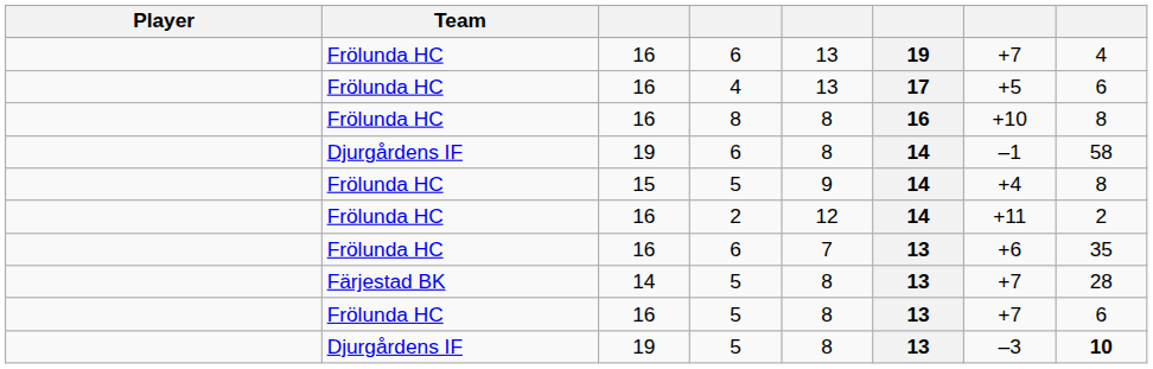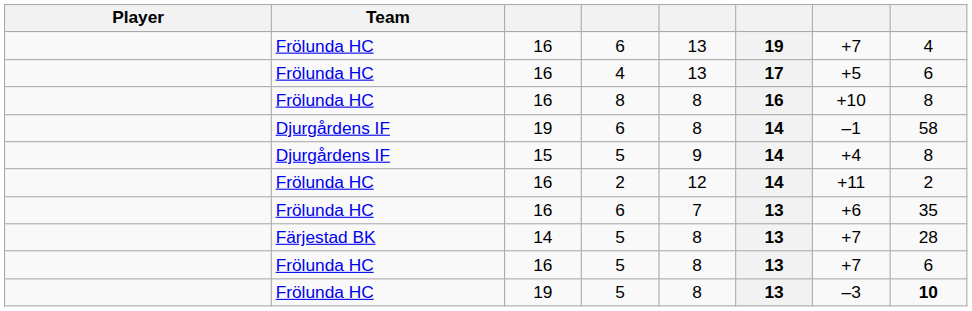15 / 5 | Team: Frölunda HC -> Djurgårdens IF
19 / 5 | Team: Djurgårdens IF -> Frölunda HC
